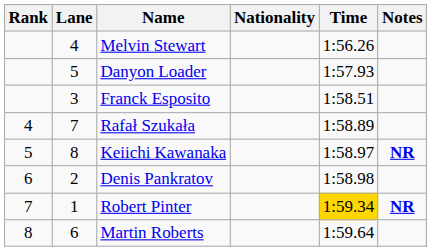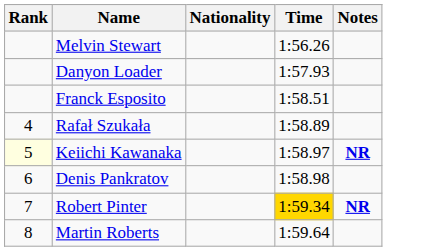- column: Lane | 4 | 5 | 3 | 7 | 8 | 2 | 1 | 6
Keiichi Kawanaka | Rank: no background -> lightyellow background
